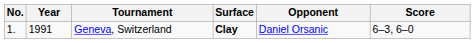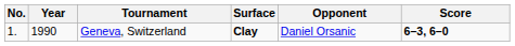Geneva, Switzerland | Year: 1991 -> 1990
Geneva, Switzerland | Score: normal -> bold
